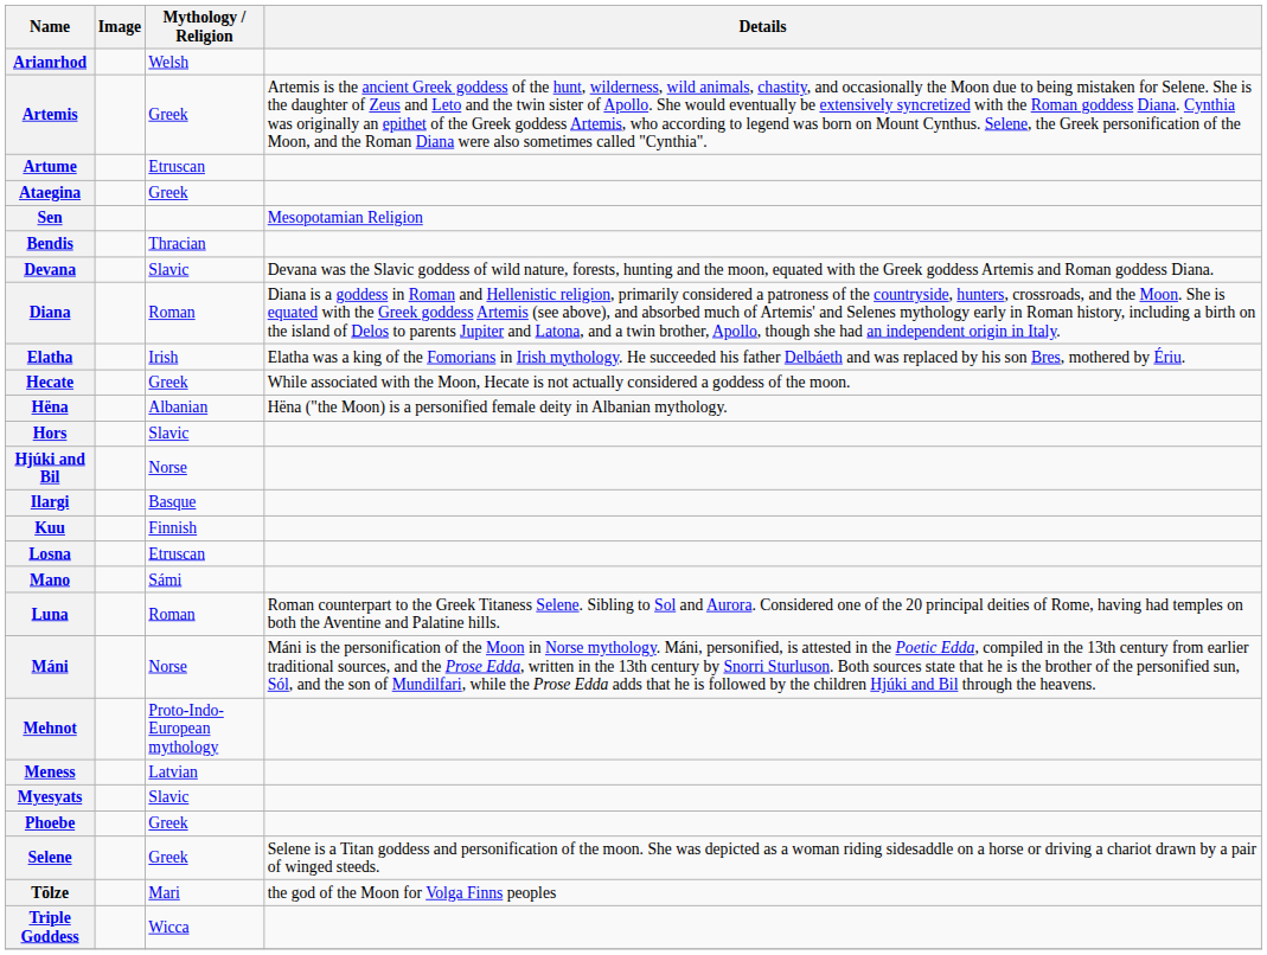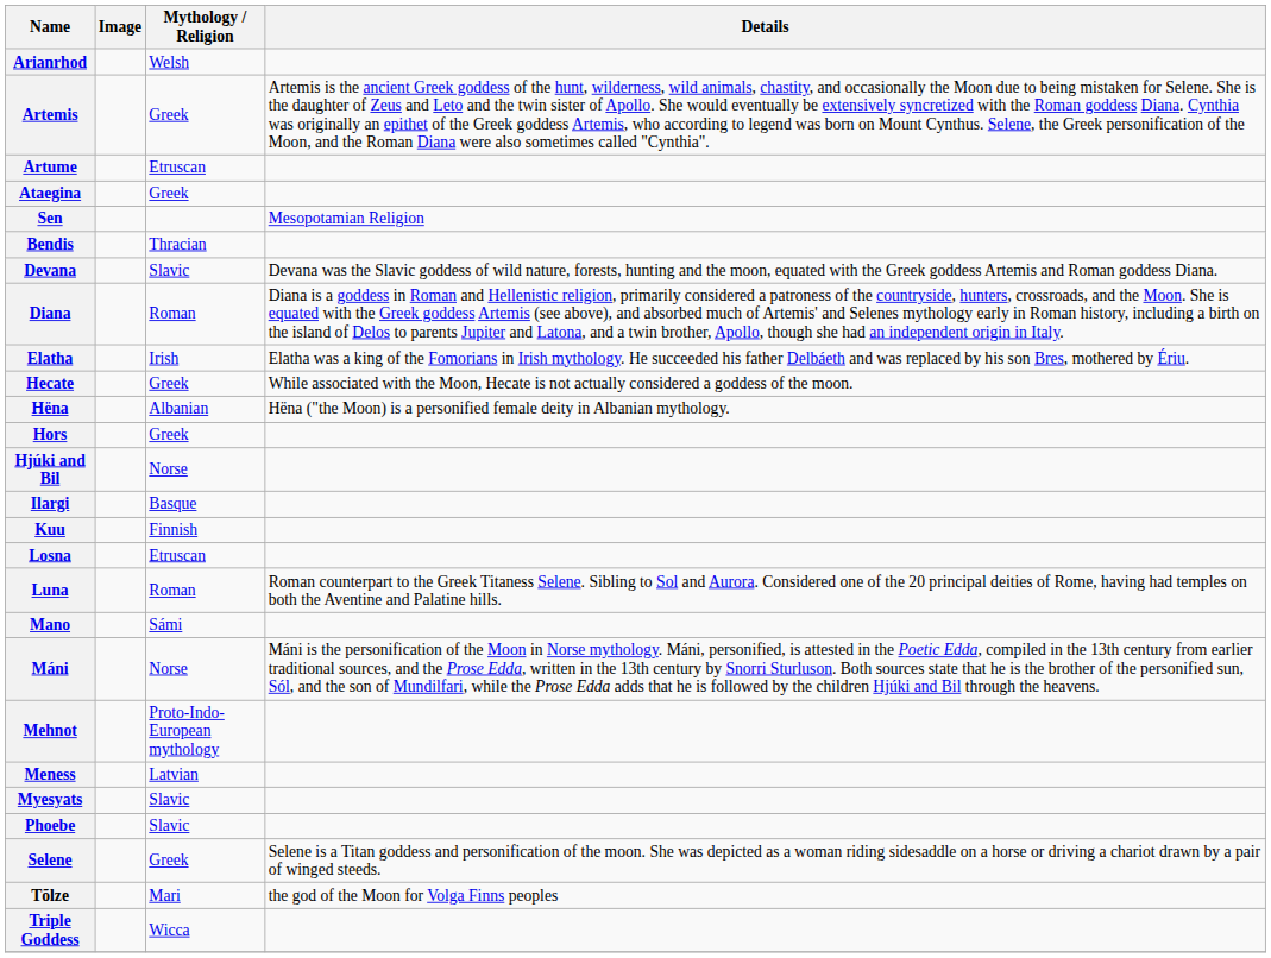Hors | Mythology / Religion: Slavic -> Greek
rows swapped: Luna <-> Mano
Phoebe | Mythology / Religion: Greek -> Slavic
